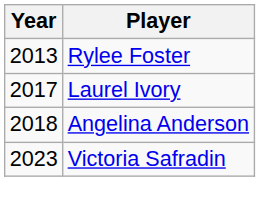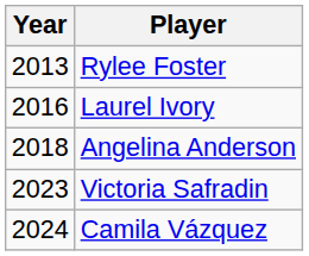Laurel Ivory | Year: 2017 -> 2016
+ row: 2024 | Camila Vázquez
